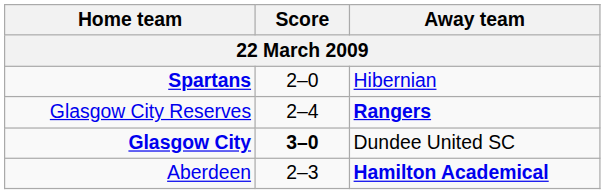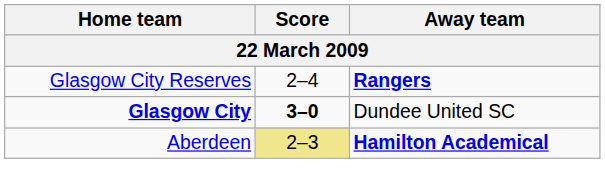- row: Spartans | 2–0 | Hibernian
Aberdeen | Score: no background -> khaki background
